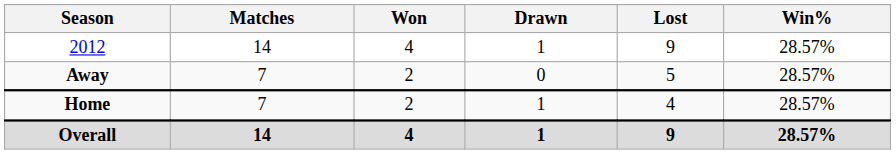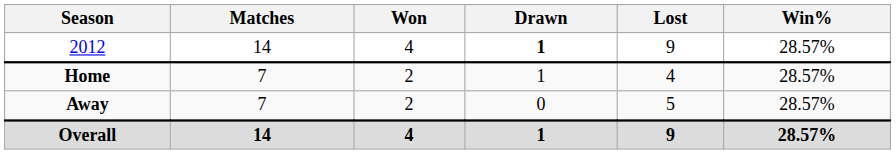2012 | Drawn: normal -> bold
rows swapped: Home <-> Away
